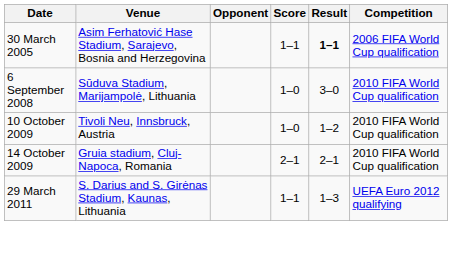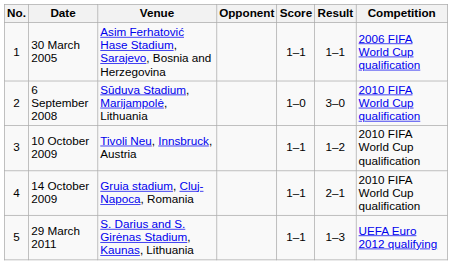+ column: No. | 1 | 2 | 3 | 4 | 5
30 March 2005 | Result: bold -> normal
10 October 2009 | Score: 1–0 -> 1–1
14 October 2009 | Score: 2–1 -> 1–1
